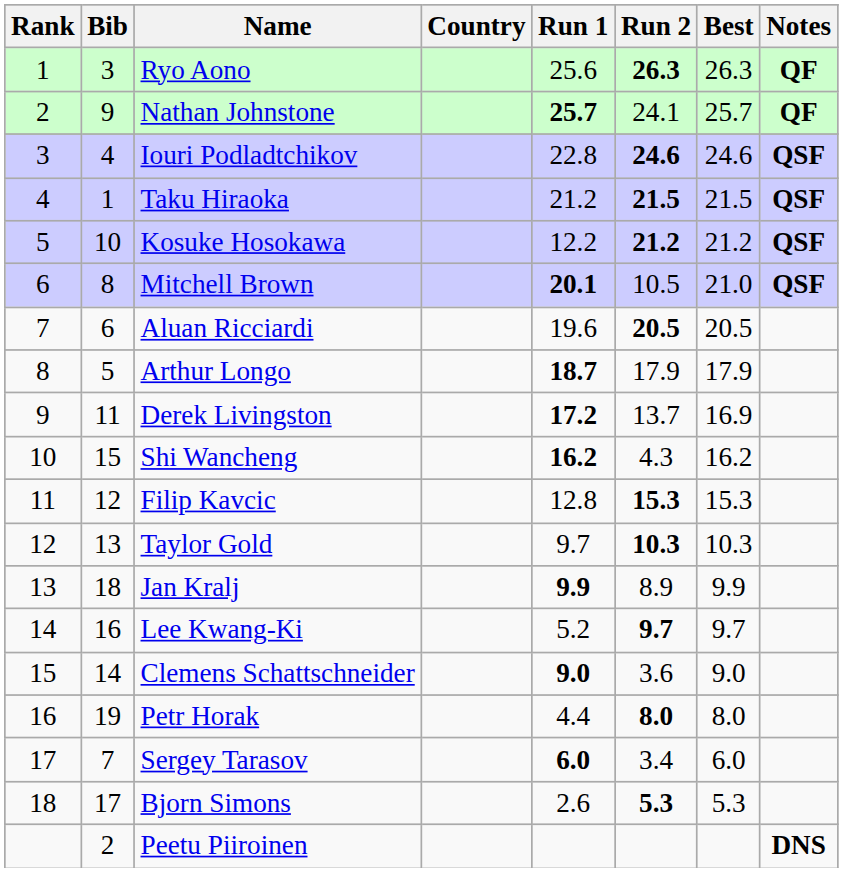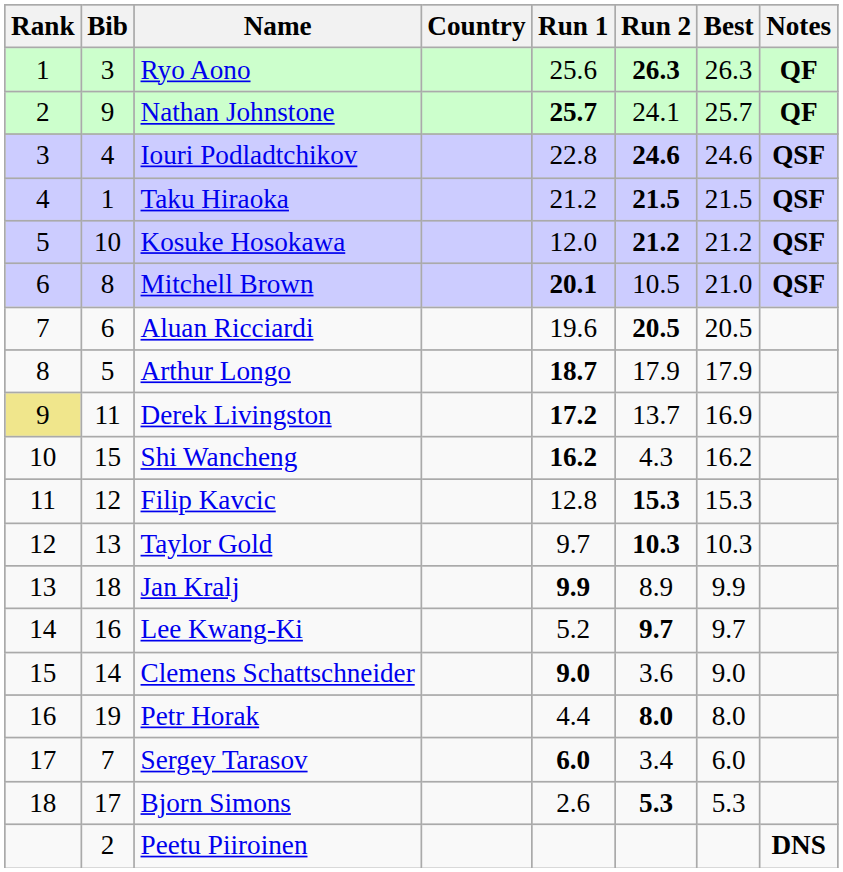Kosuke Hosokawa | Run 1: 12.2 -> 12.0
Derek Livingston | Rank: no background -> khaki background
